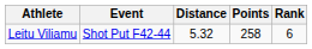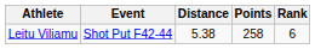Leitu Viliamu | Distance: 5.32 -> 5.38
